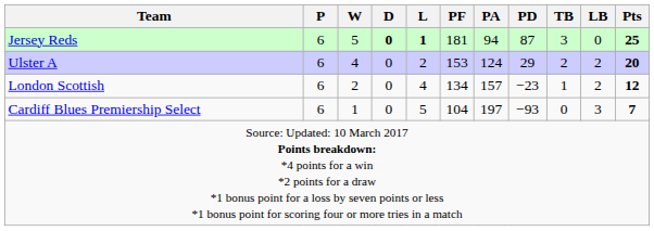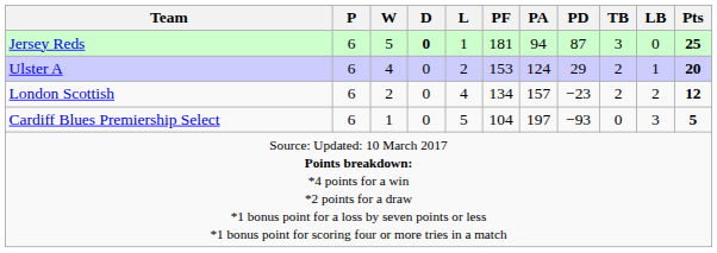Jersey Reds | L: bold -> normal
Ulster A | LB: 2 -> 1
London Scottish | TB: 1 -> 2
Cardiff Blues Premiership Select | Pts: 7 -> 5
